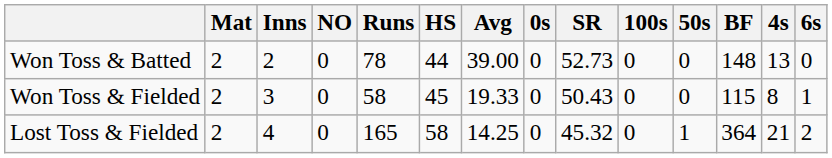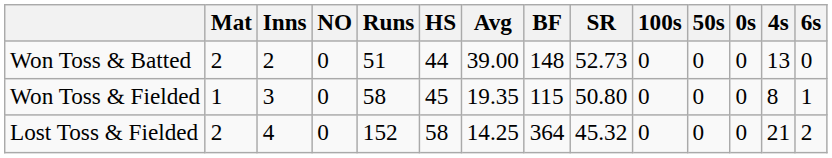columns swapped: BF <-> 0s
Won Toss & Batted | Runs: 78 -> 51
Won Toss & Fielded | Mat: 2 -> 1
Won Toss & Fielded | Avg: 19.33 -> 19.35
Won Toss & Fielded | SR: 50.43 -> 50.80
Lost Toss & Fielded | Runs: 165 -> 152
Lost Toss & Fielded | 50s: 1 -> 0
